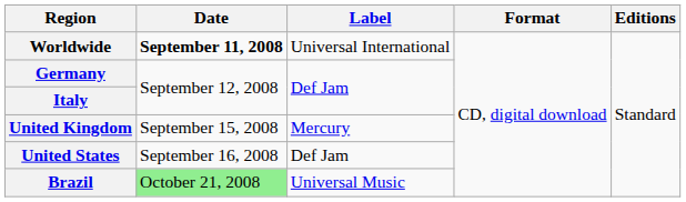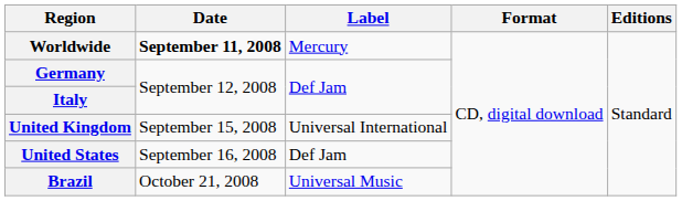Worldwide | Label: Universal International -> Mercury
United Kingdom | Label: Mercury -> Universal International
Brazil | Date: lightgreen background -> no background
